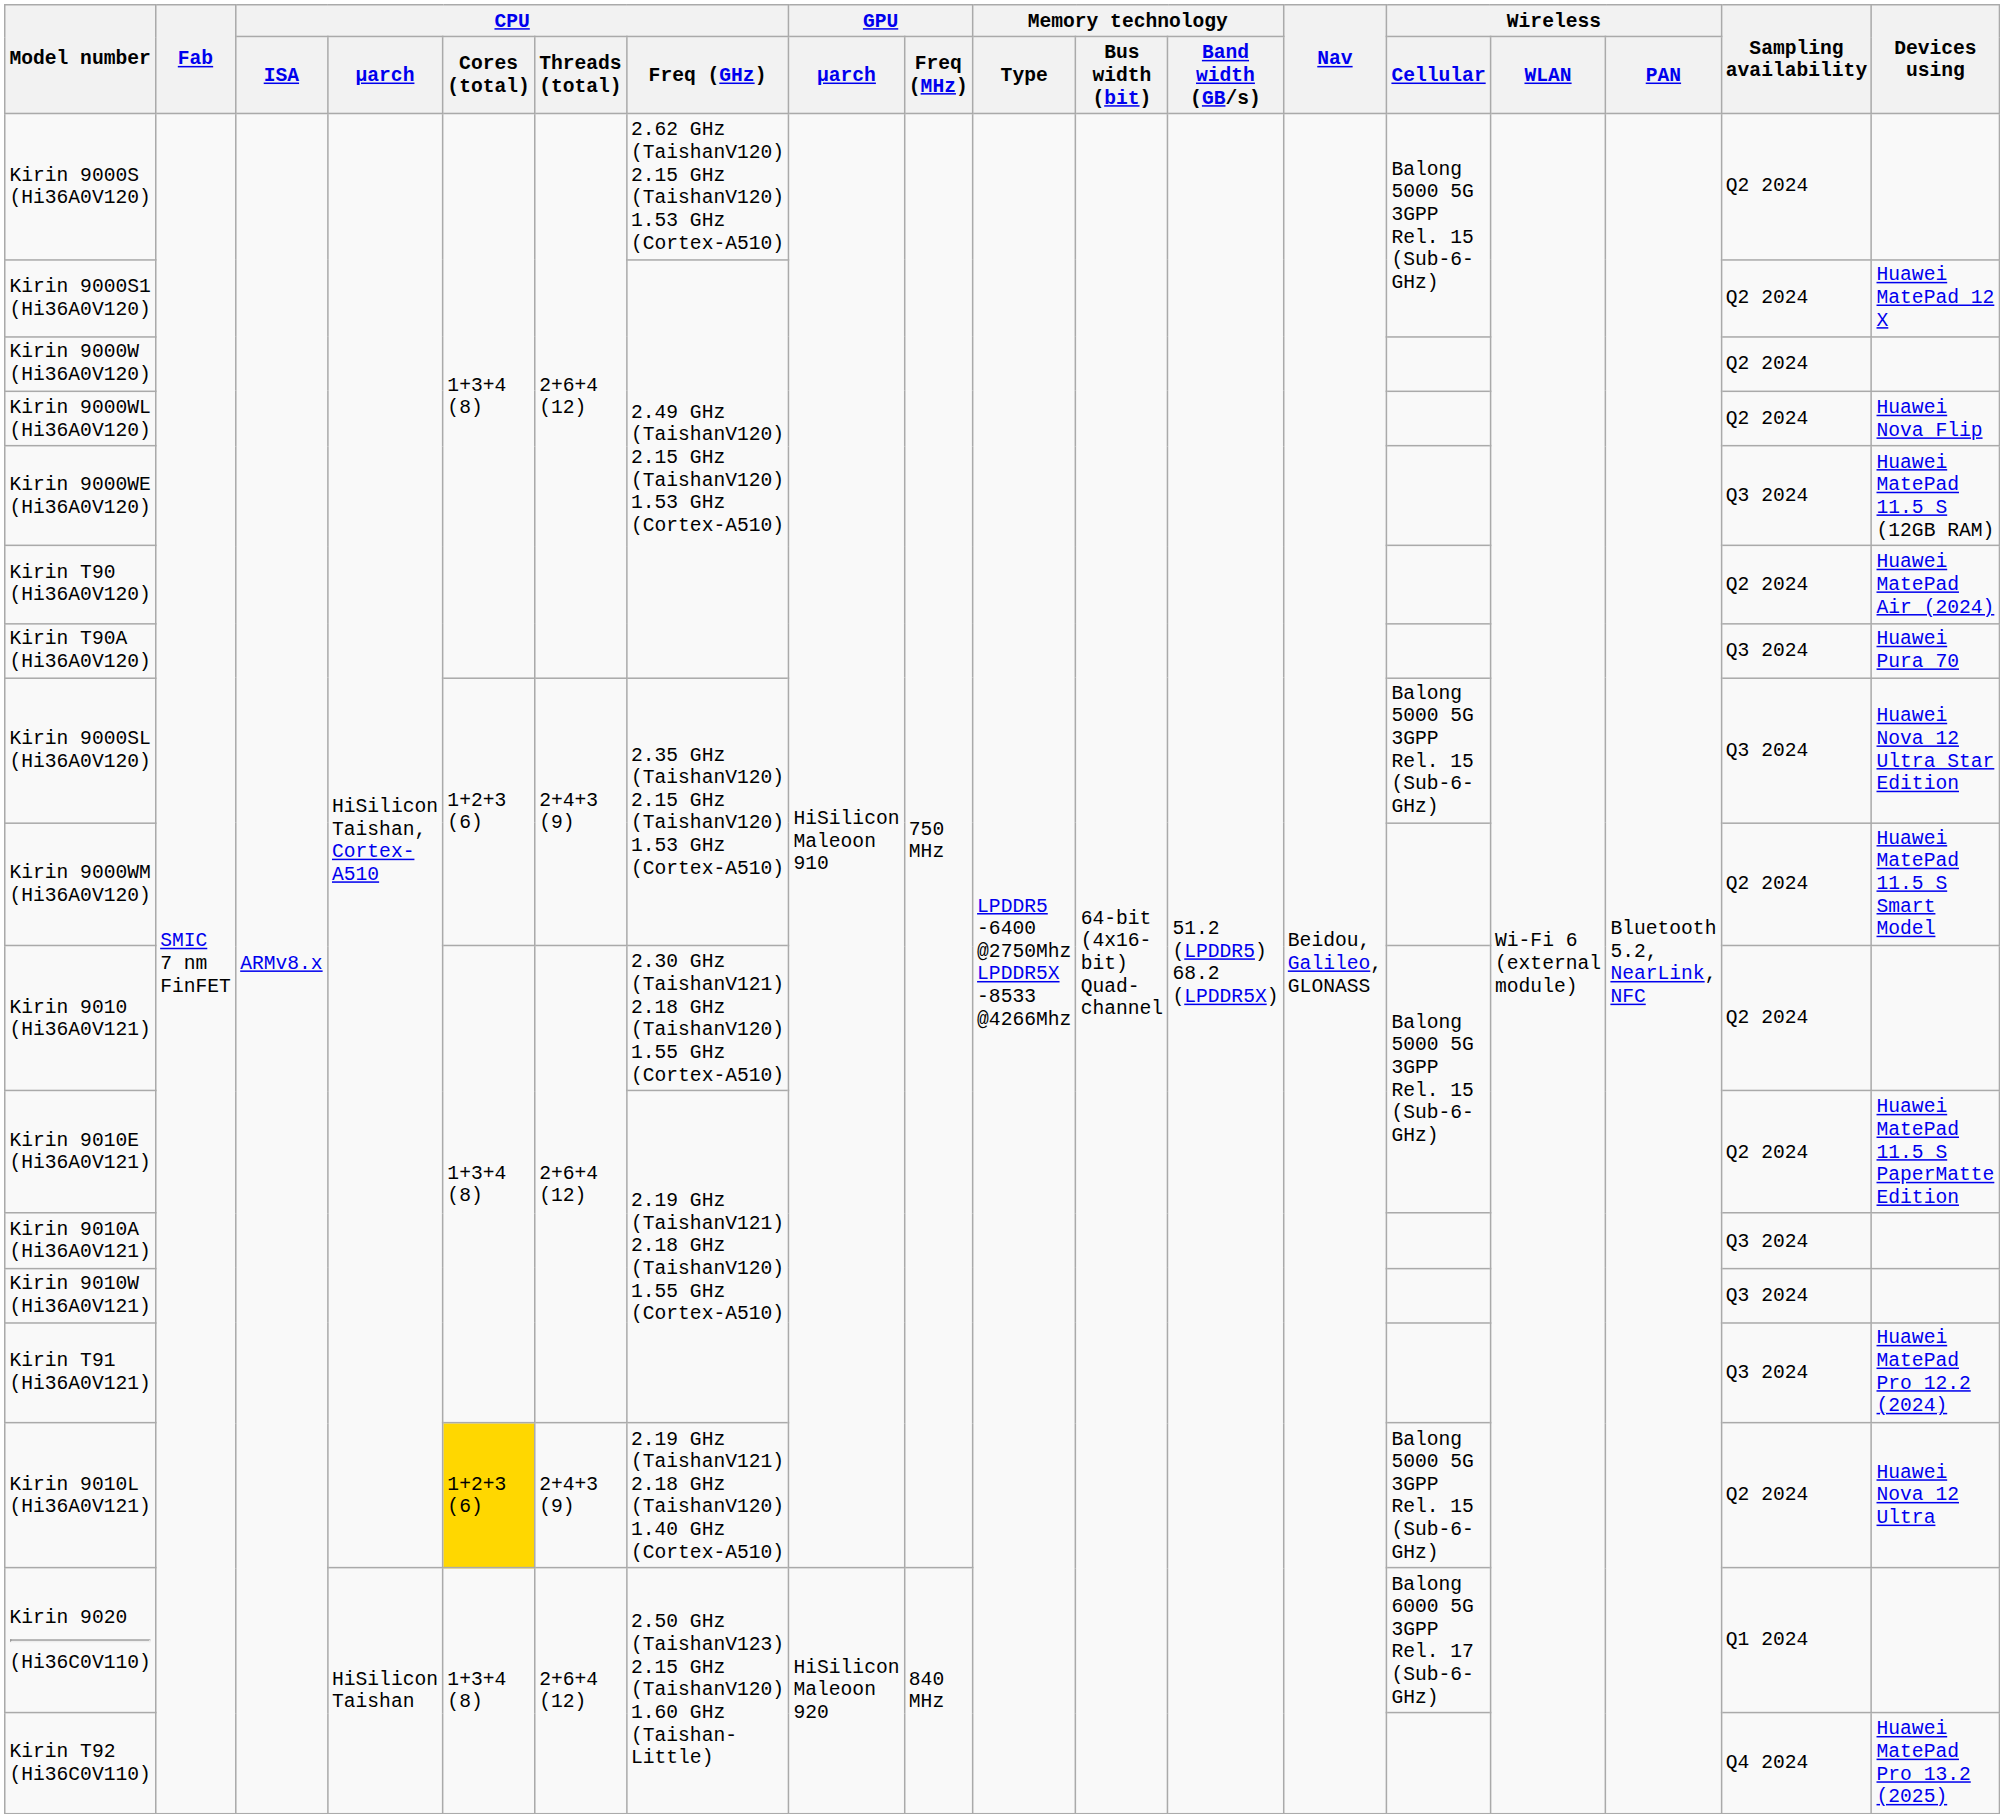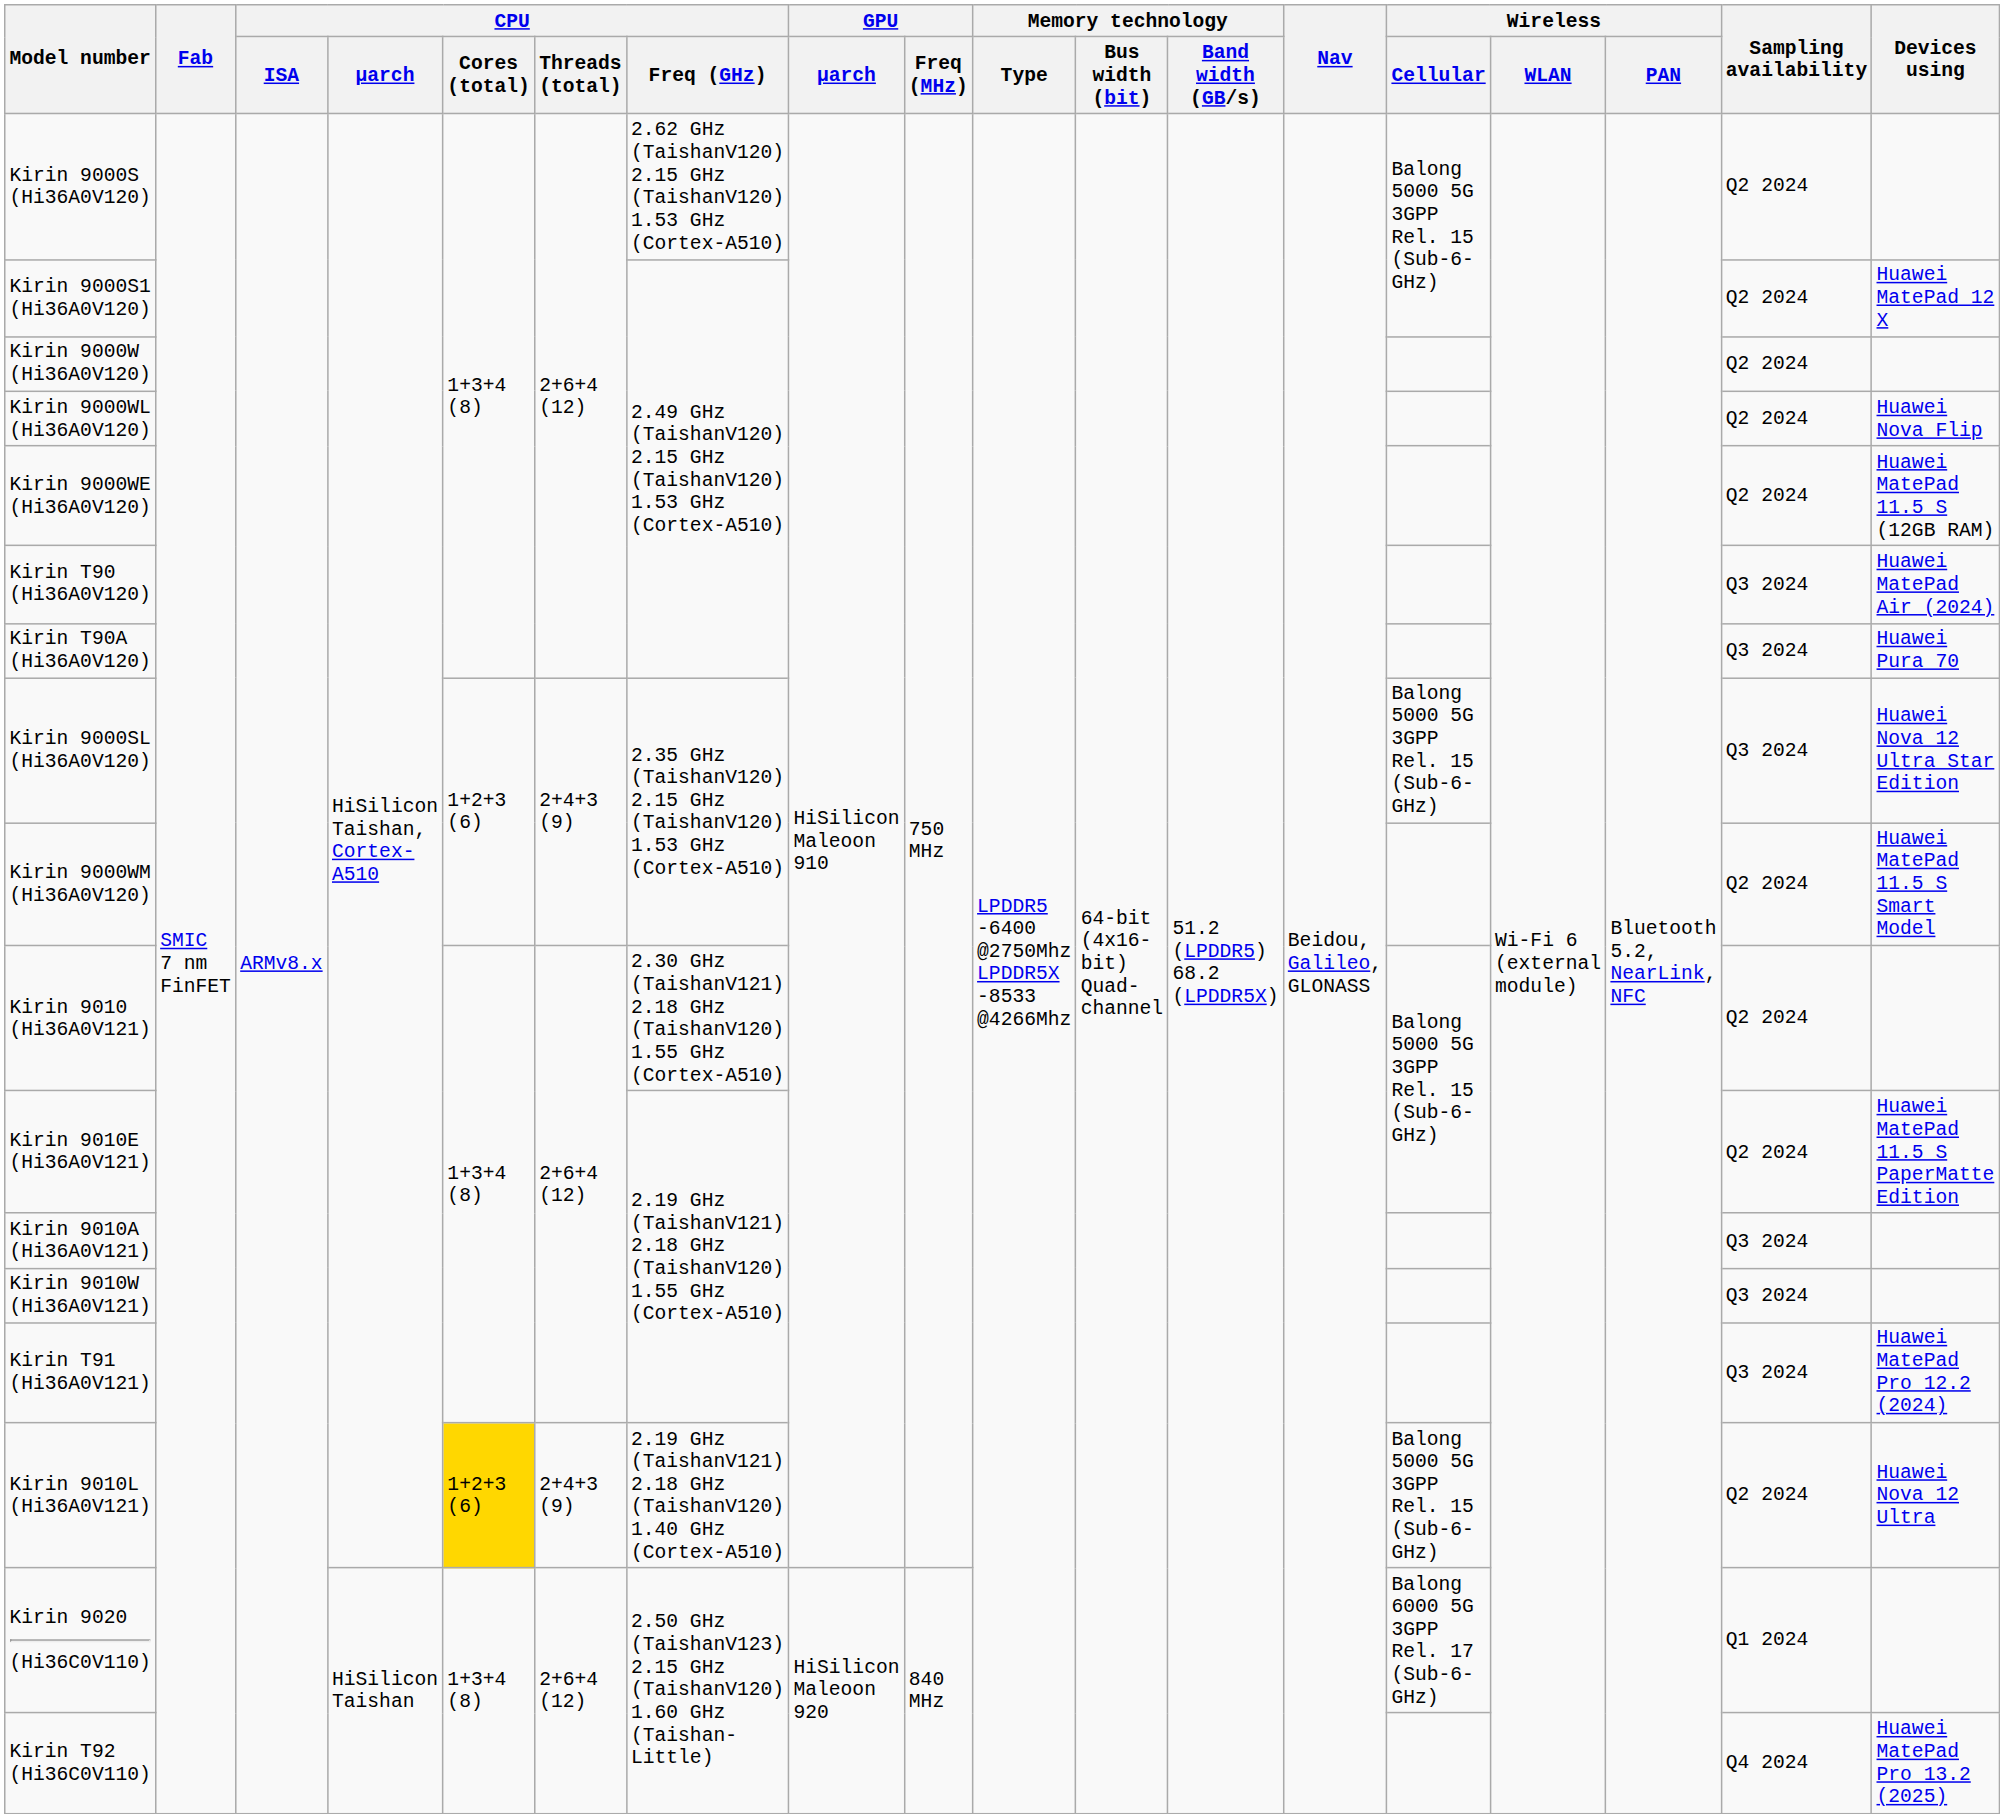Kirin 9000WE (Hi36A0V120) | Sampling availability: Q3 2024 -> Q2 2024
Kirin T90 (Hi36A0V120) | Sampling availability: Q2 2024 -> Q3 2024
